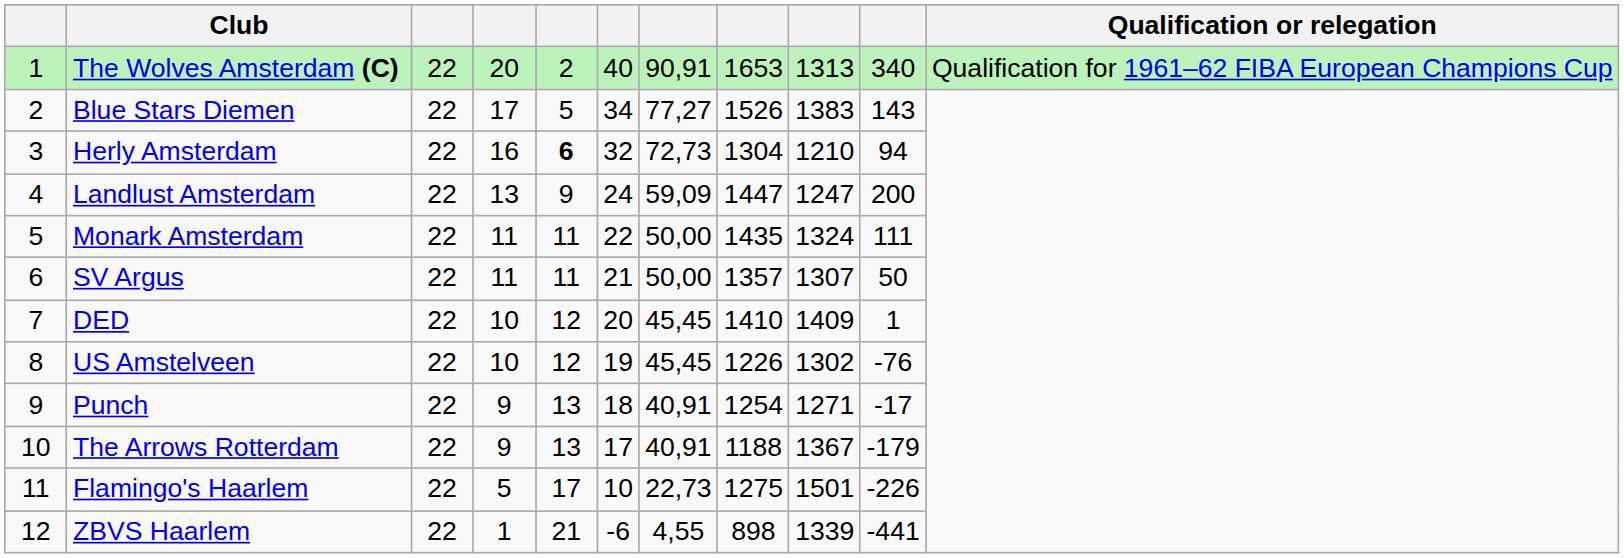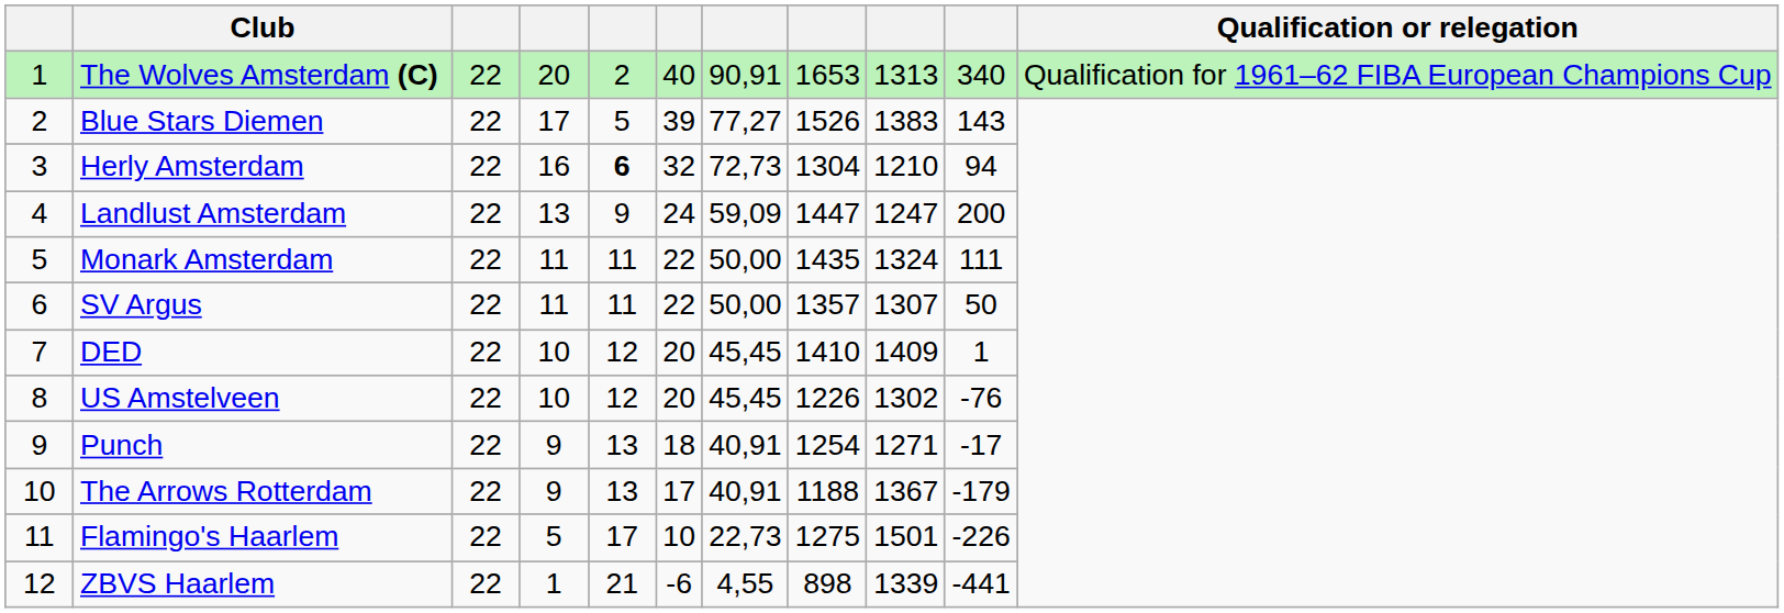Blue Stars Diemen | column 6: 34 -> 39
SV Argus | column 6: 21 -> 22
US Amstelveen | column 6: 19 -> 20
